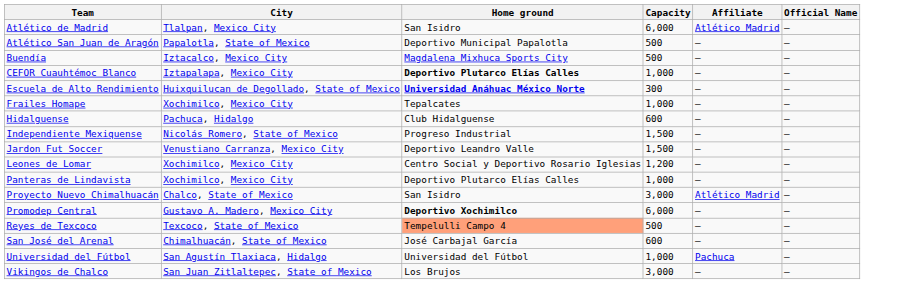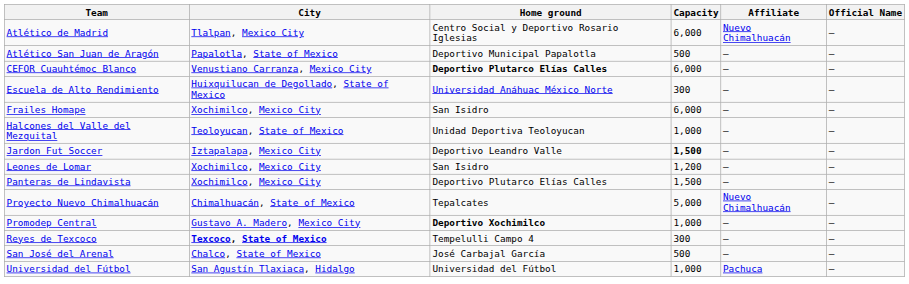Atlético de Madrid | Home ground: San Isidro -> Centro Social y Deportivo Rosario Iglesias
Atlético de Madrid | Affiliate: Atlético Madrid -> Nuevo Chimalhuacán
- row: Buendía | Iztacalco, Mexico City | Magdalena Mixhuca Sports City | 500 | – | –
CEFOR Cuauhtémoc Blanco | City: Iztapalapa, Mexico City -> Venustiano Carranza, Mexico City
CEFOR Cuauhtémoc Blanco | Capacity: 1,000 -> 6,000
Escuela de Alto Rendimiento | Home ground: bold -> normal
Frailes Homape | Home ground: Tepalcates -> San Isidro
Frailes Homape | Capacity: 1,000 -> 6,000
+ row: Halcones del Valle del Mezquital | Teoloyucan, State of Mexico | Unidad Deportiva Teoloyucan | 1,000 | – | –
- row: Hidalguense | Pachuca, Hidalgo | Club Hidalguense | 600 | – | –
- row: Independiente Mexiquense | Nicolás Romero, State of Mexico | Progreso Industrial | 1,500 | – | –
Jardon Fut Soccer | City: Venustiano Carranza, Mexico City -> Iztapalapa, Mexico City
Jardon Fut Soccer | Capacity: normal -> bold
Leones de Lomar | Home ground: Centro Social y Deportivo Rosario Iglesias -> San Isidro
Panteras de Lindavista | Capacity: 1,000 -> 1,500
Proyecto Nuevo Chimalhuacán | City: Chalco, State of Mexico -> Chimalhuacán, State of Mexico
Proyecto Nuevo Chimalhuacán | Home ground: San Isidro -> Tepalcates
Proyecto Nuevo Chimalhuacán | Capacity: 3,000 -> 5,000
Proyecto Nuevo Chimalhuacán | Affiliate: Atlético Madrid -> Nuevo Chimalhuacán
Promodep Central | Capacity: 6,000 -> 1,000
Reyes de Texcoco | City: normal -> bold
Reyes de Texcoco | Home ground: lightsalmon background -> no background
Reyes de Texcoco | Capacity: 500 -> 300
San José del Arenal | City: Chimalhuacán, State of Mexico -> Chalco, State of Mexico
San José del Arenal | Capacity: 600 -> 500
- row: Vikingos de Chalco | San Juan Zitlaltepec, State of Mexico | Los Brujos | 3,000 | – | –
